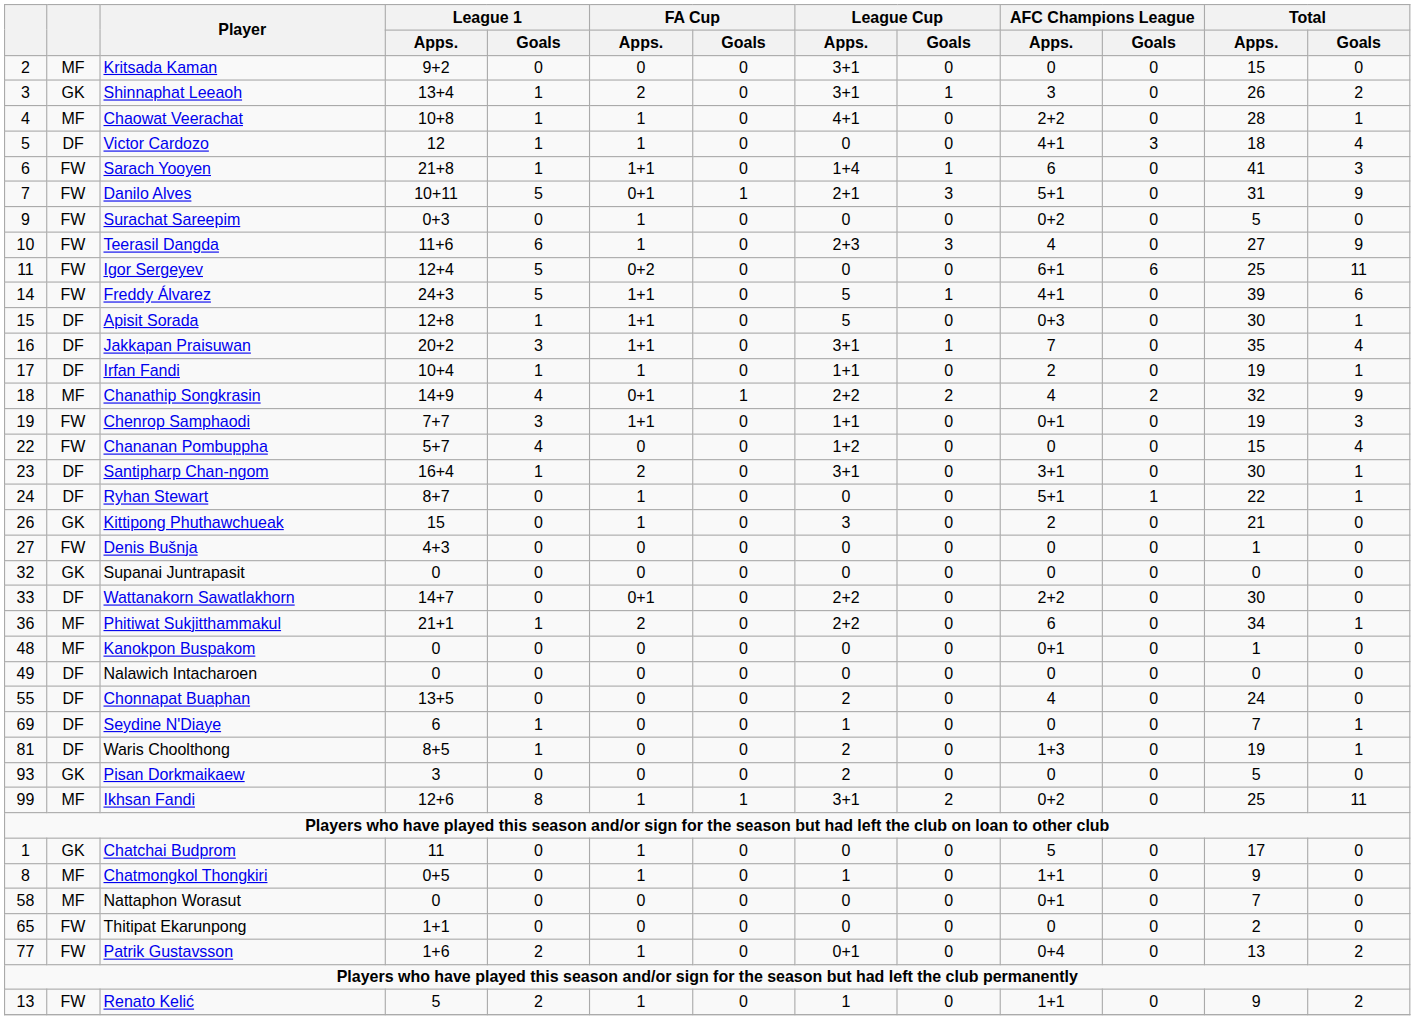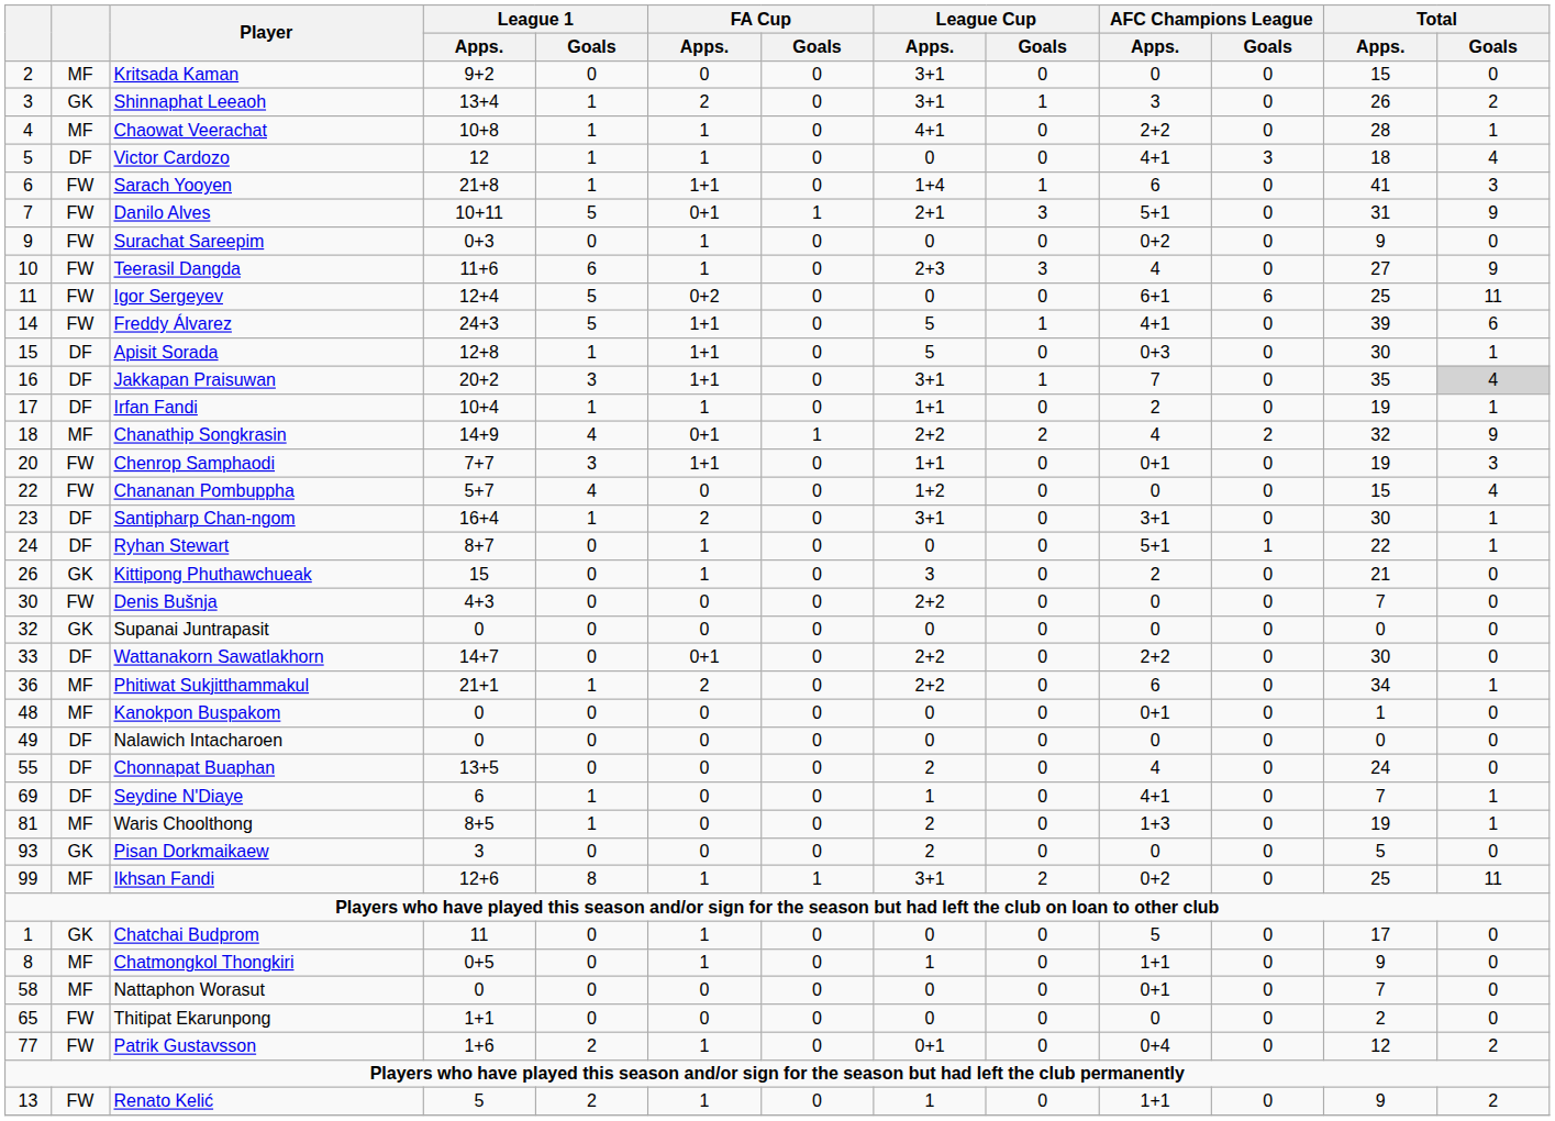Surachat Sareepim | Total / Apps.: 5 -> 9
Jakkapan Praisuwan | Total / Goals: no background -> lightgrey background
Chenrop Samphaodi | column 1: 19 -> 20
Denis Bušnja | column 1: 27 -> 30
Denis Bušnja | League Cup / Apps.: 0 -> 2+2
Denis Bušnja | Total / Apps.: 1 -> 7
Seydine N'Diaye | AFC Champions League / Apps.: 0 -> 4+1
Waris Choolthong | column 2: DF -> MF
Patrik Gustavsson | Total / Apps.: 13 -> 12
